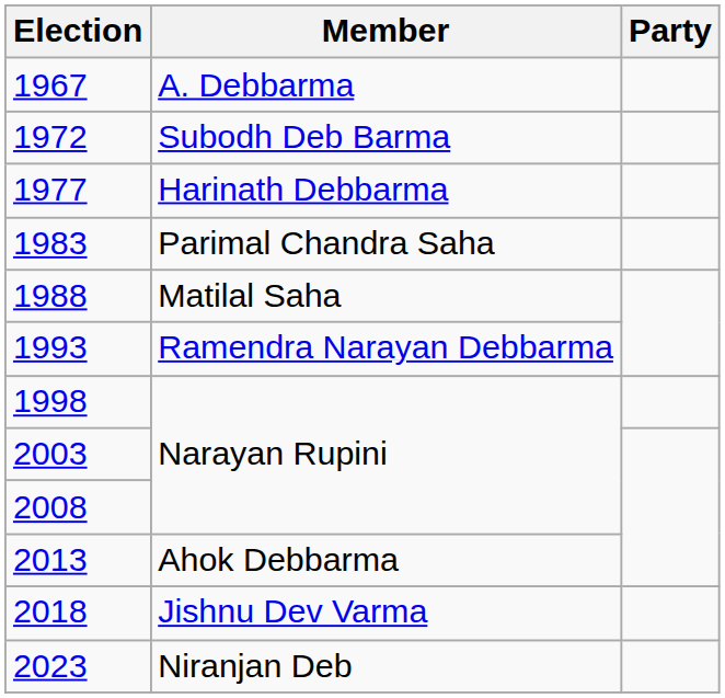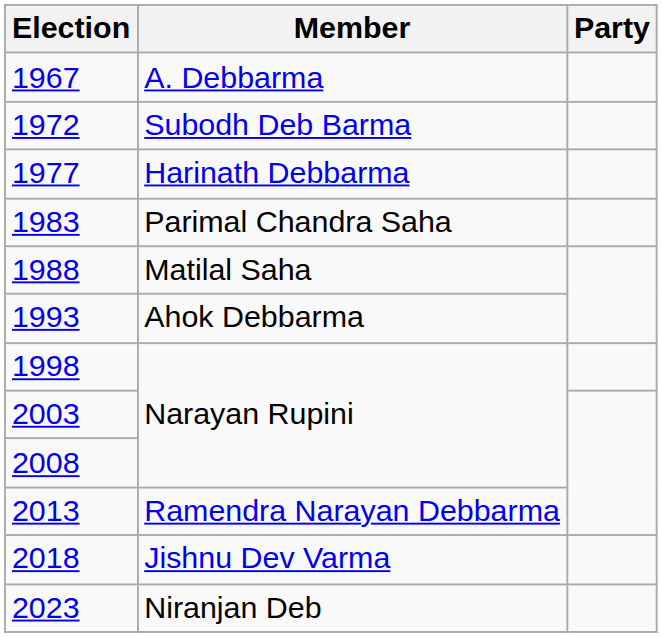1993 | Member: Ramendra Narayan Debbarma -> Ahok Debbarma
2013 | Member: Ahok Debbarma -> Ramendra Narayan Debbarma
